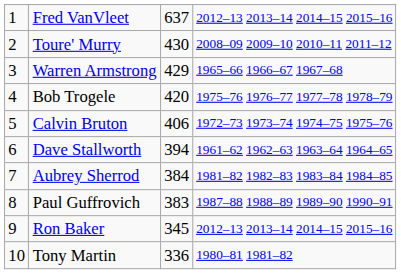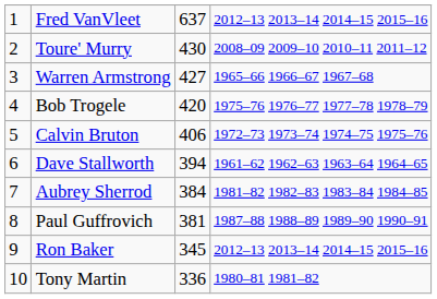Warren Armstrong | column 3: 429 -> 427
Paul Guffrovich | column 3: 383 -> 381
